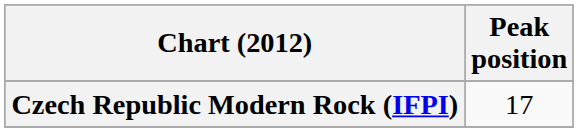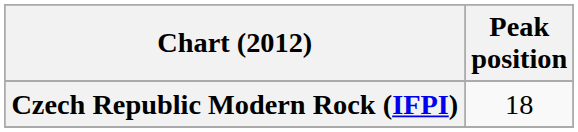Czech Republic Modern Rock (IFPI) | Peak position: 17 -> 18
